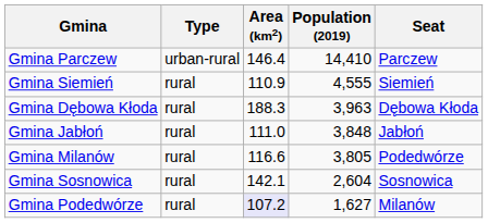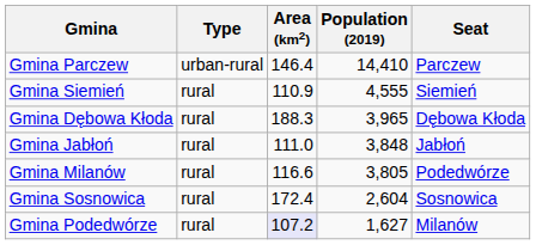Gmina Dębowa Kłoda | Population (2019): 3,963 -> 3,965
Gmina Sosnowica | Area (km2): 142.1 -> 172.4
